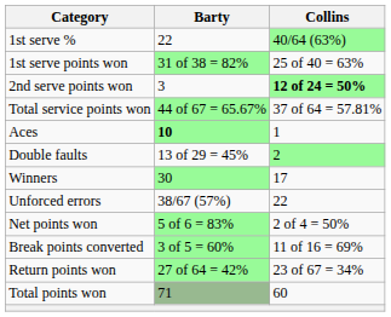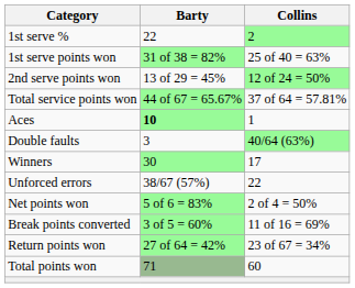1st serve % | Collins: 40/64 (63%) -> 2
2nd serve points won | Barty: 3 -> 13 of 29 = 45%
2nd serve points won | Collins: bold -> normal
Double faults | Barty: 13 of 29 = 45% -> 3
Double faults | Collins: 2 -> 40/64 (63%)
